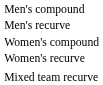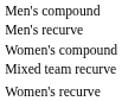rows swapped: Women's recurve <-> Mixed team recurve
